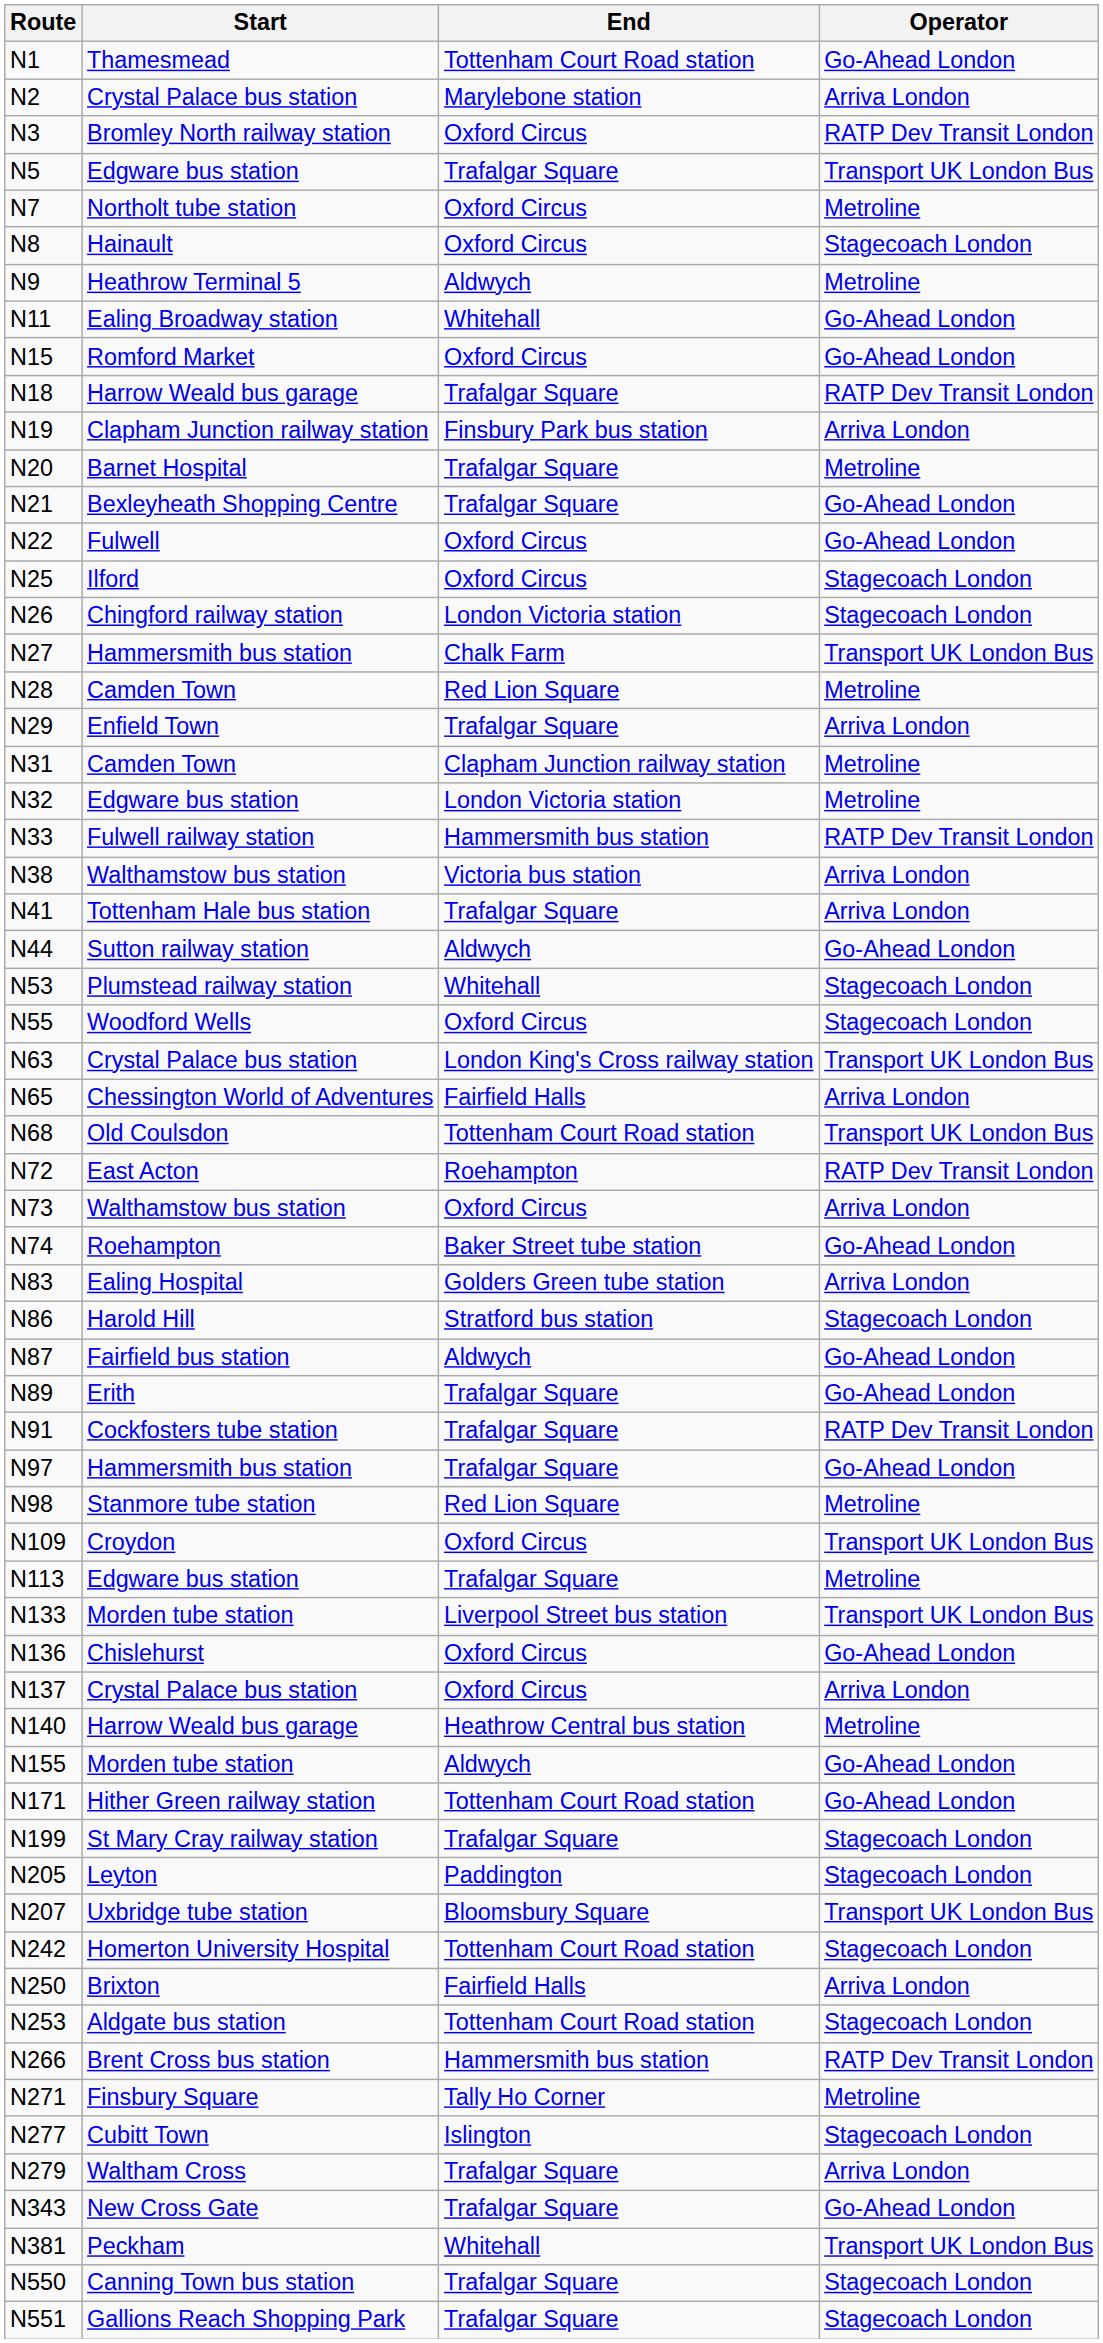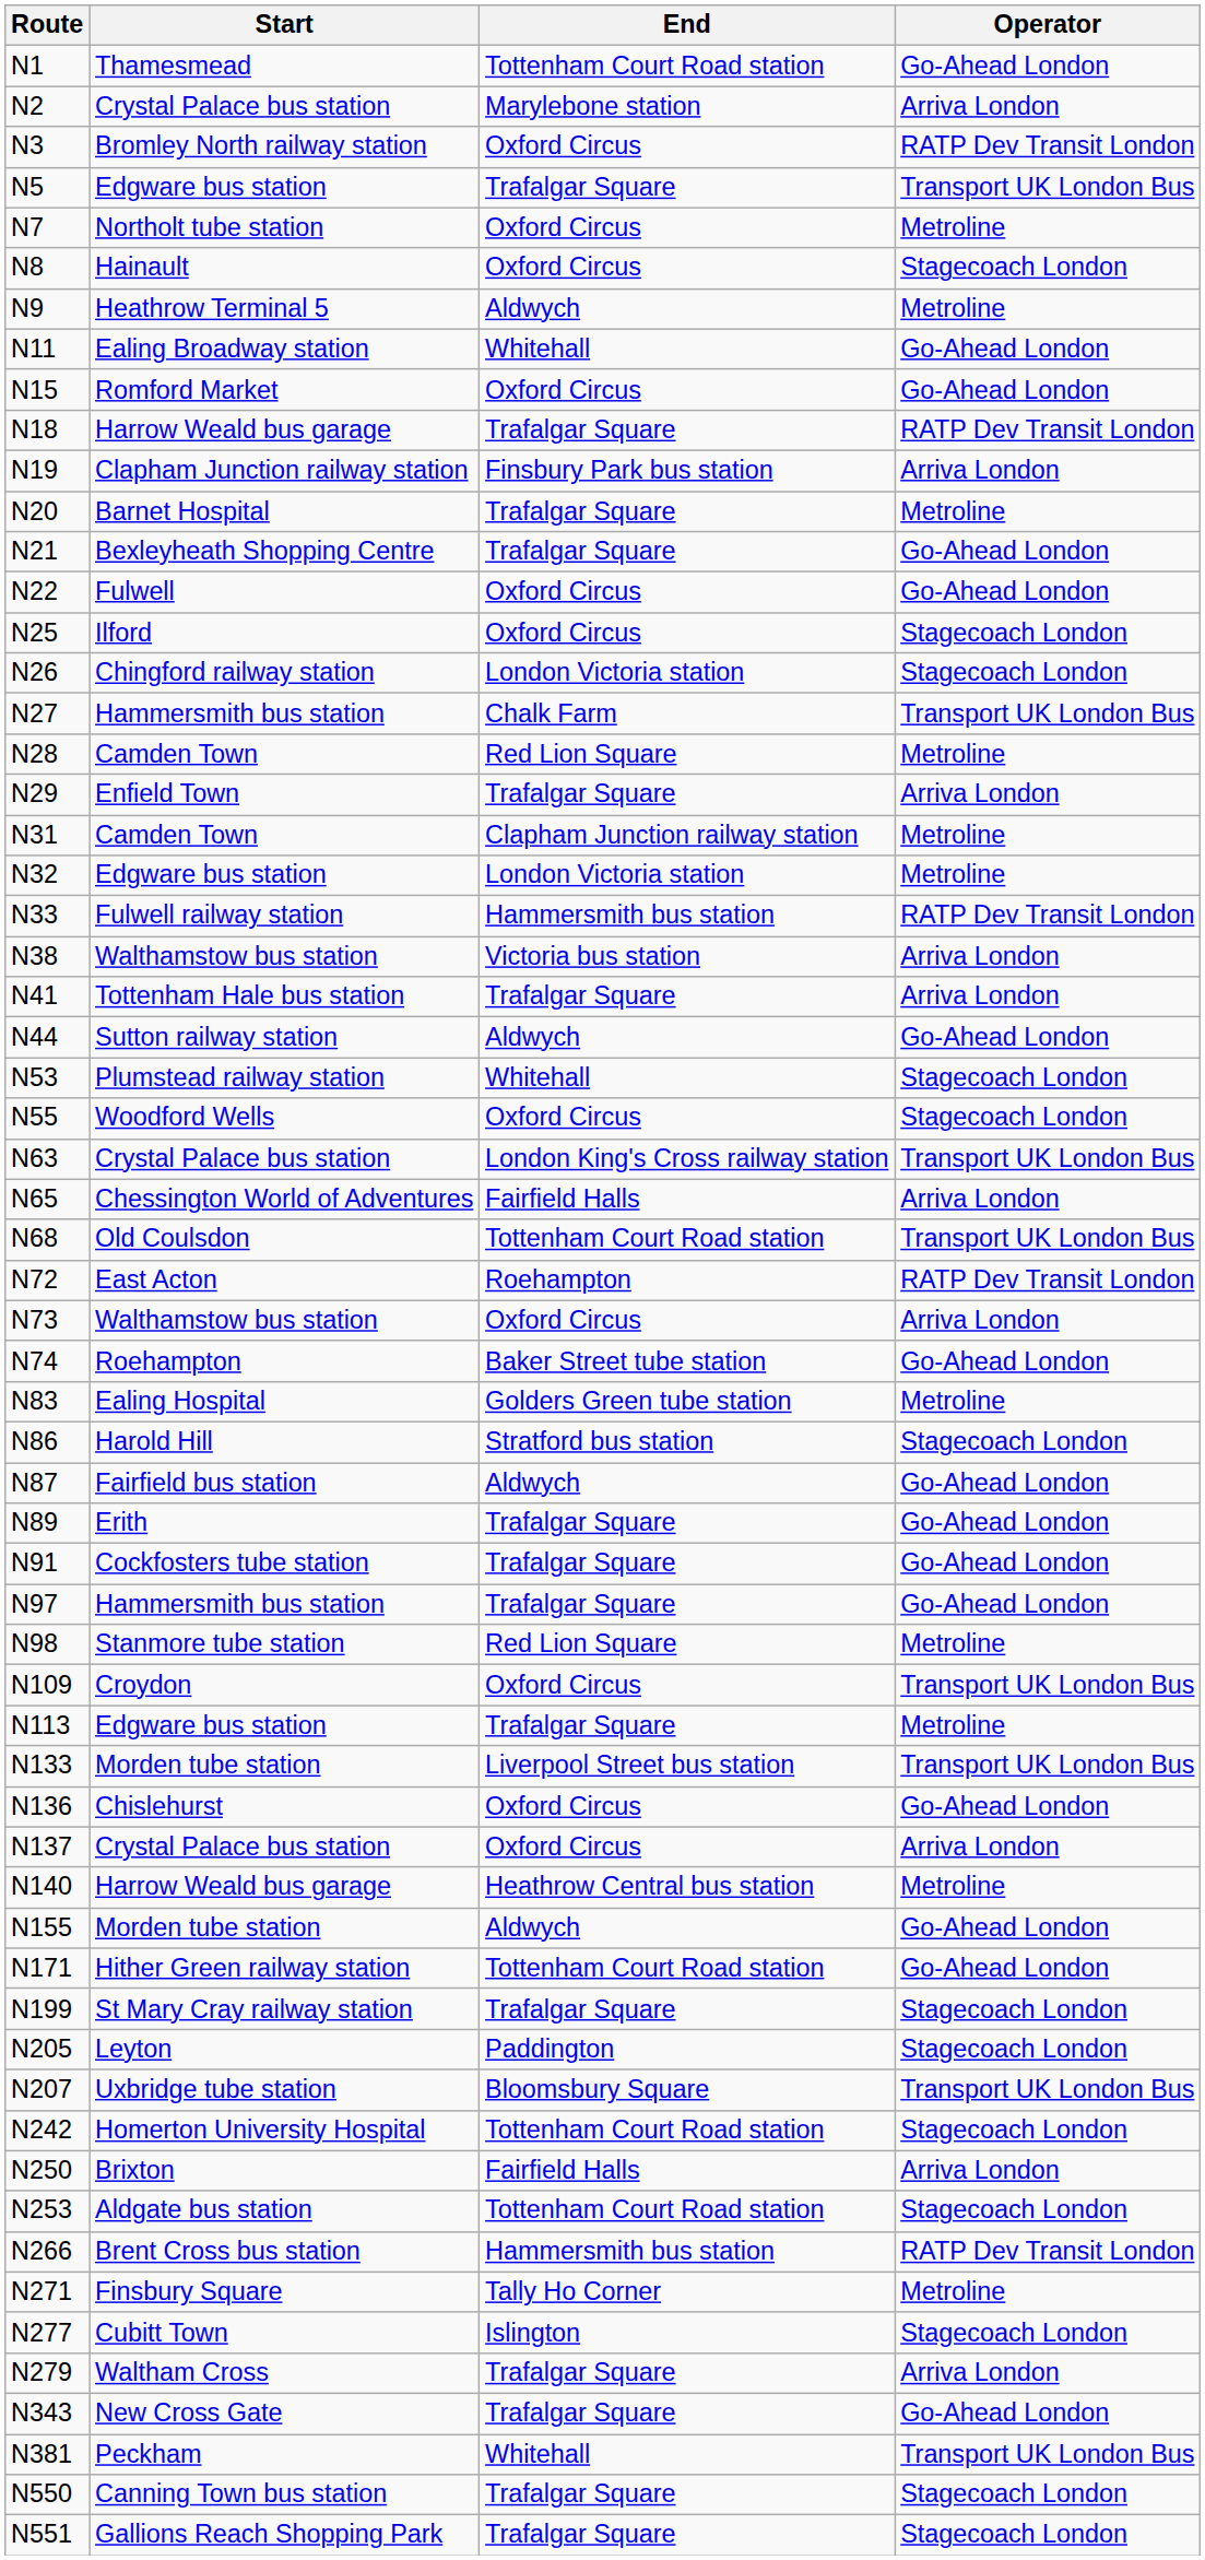N83 | Operator: Arriva London -> Metroline
N91 | Operator: RATP Dev Transit London -> Go-Ahead London
